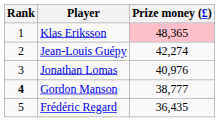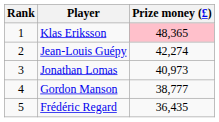Jonathan Lomas | Prize money (£): 40,976 -> 40,973
Gordon Manson | Rank: bold -> normal
